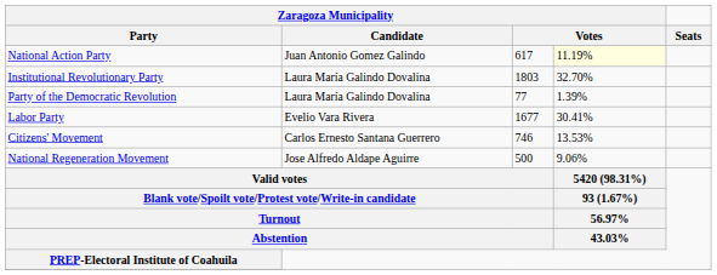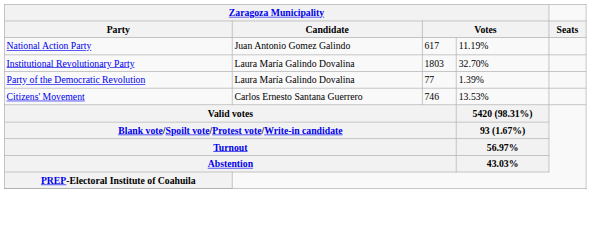National Action Party | column 4: lightyellow background -> no background
- row: Labor Party | Evelio Vara Rivera | 1677 | 30.41%
- row: National Regeneration Movement | Jose Alfredo Aldape Aguirre | 500 | 9.06%
